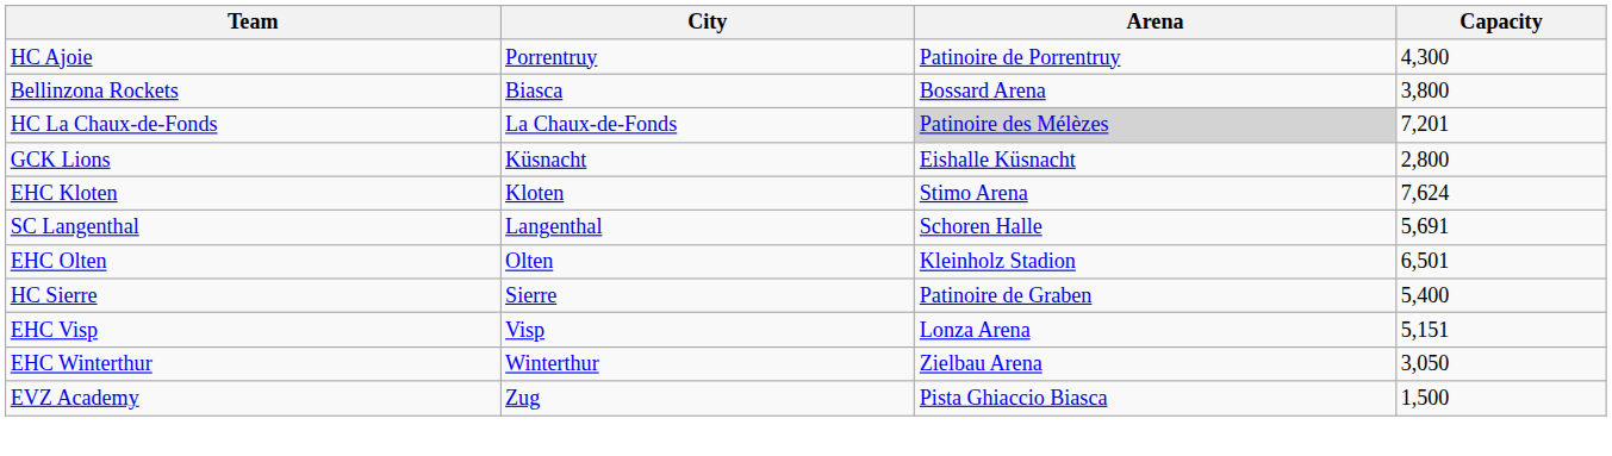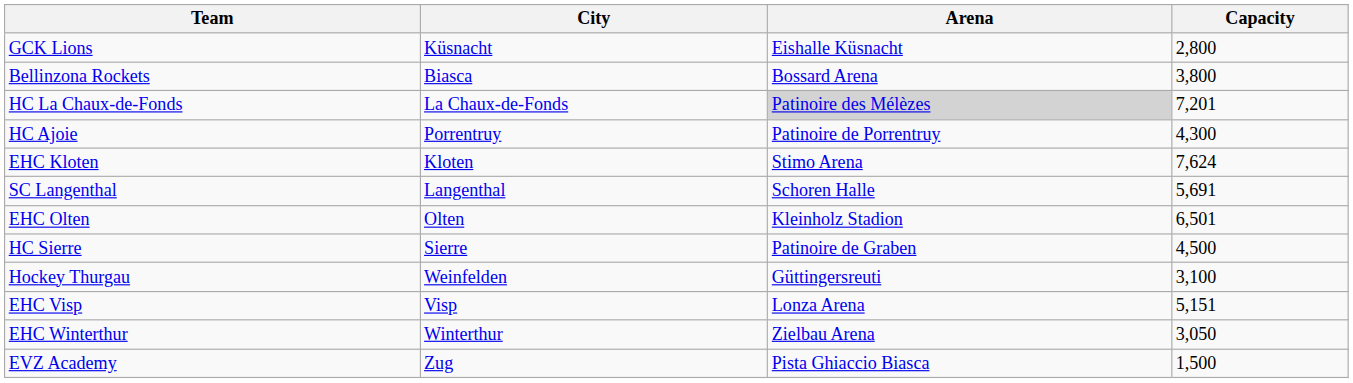rows swapped: HC Ajoie <-> GCK Lions
HC Sierre | Capacity: 5,400 -> 4,500
+ row: Hockey Thurgau | Weinfelden | Güttingersreuti | 3,100
